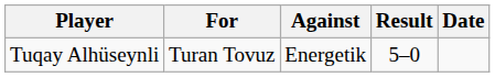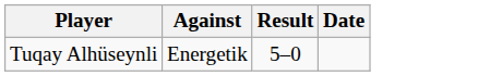- column: For | Turan Tovuz
